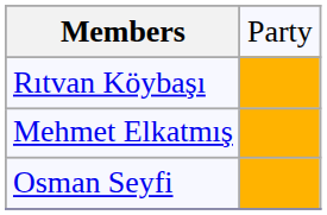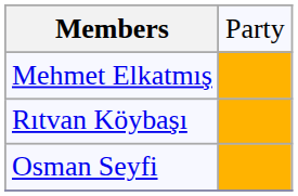rows swapped: Mehmet Elkatmış <-> Rıtvan Köybaşı
